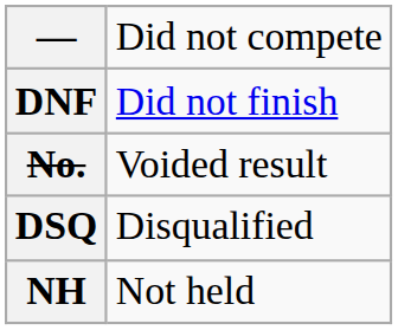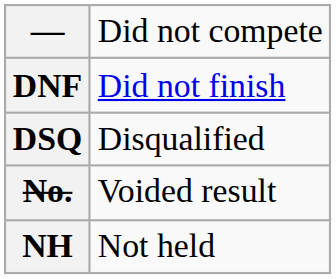rows swapped: DSQ <-> No.
